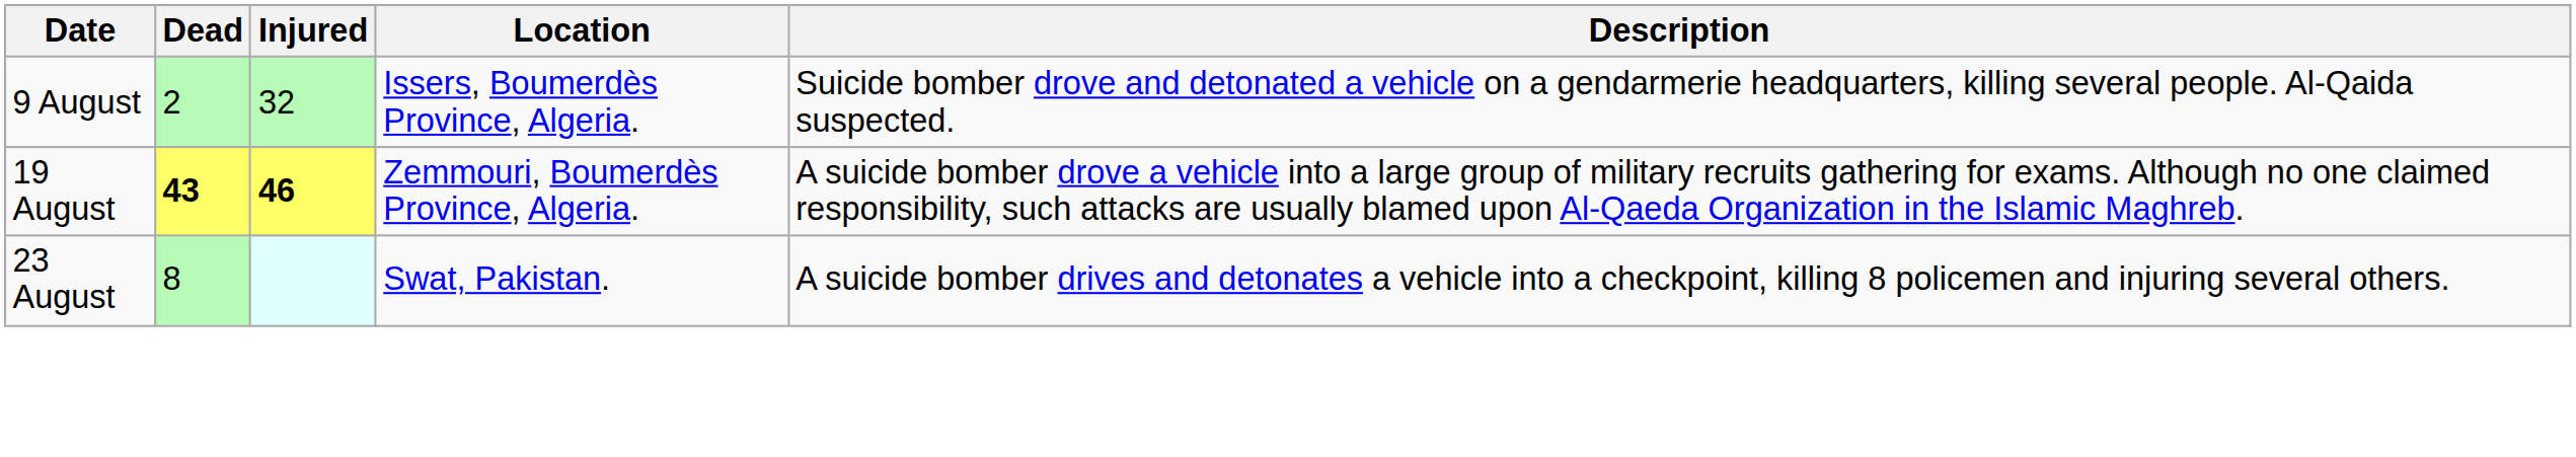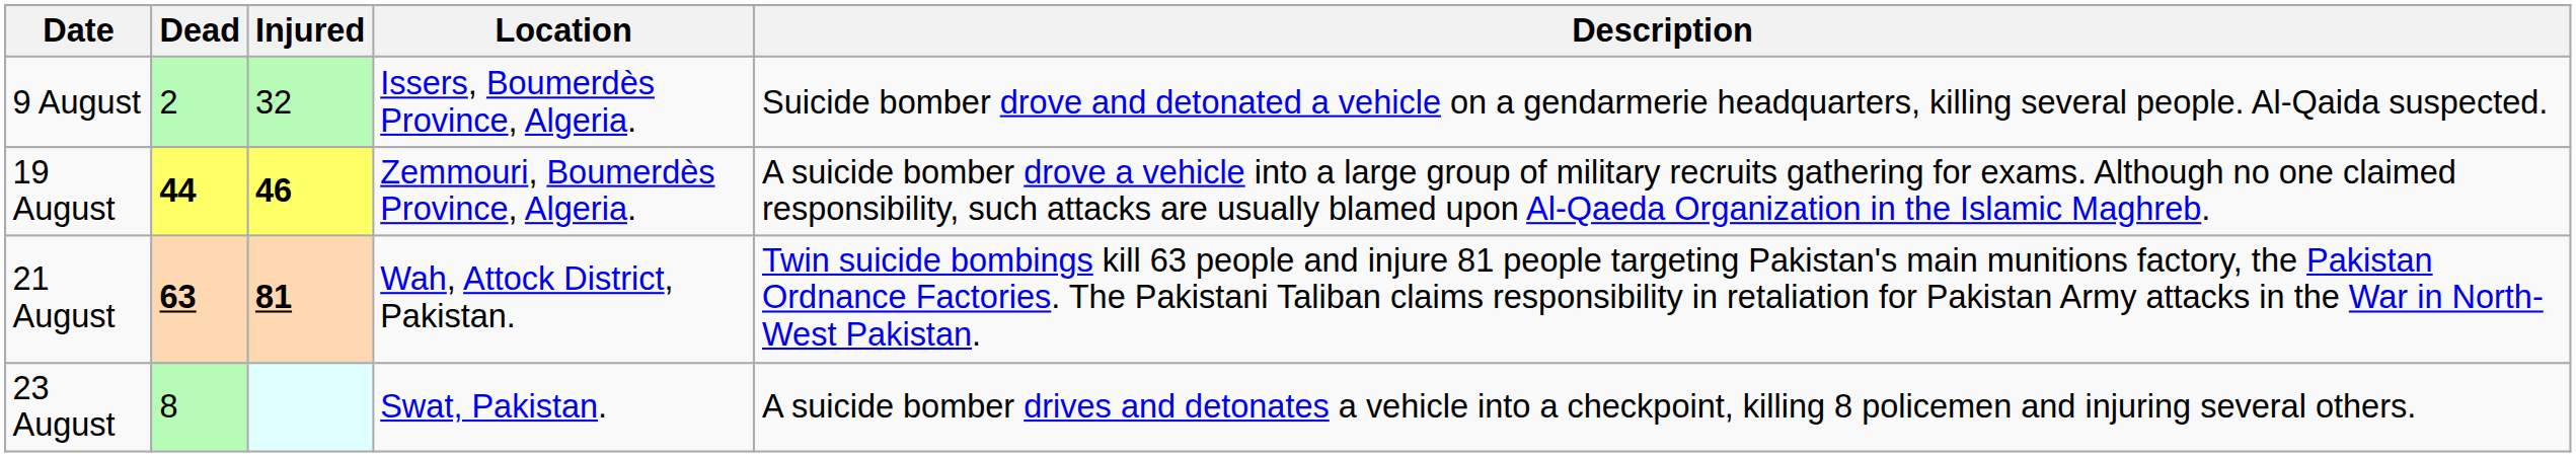19 August | Dead: 43 -> 44
+ row: 21 August | 63 | 81 | Wah, Attock District, Pakistan. | Twin suicide bombings kill 63 people and injure 81 people targeting Pakistan's main munitions factory, the Pakistan Ordnance Factories. The Pakistani Taliban claims responsibility in retaliation for Pakistan Army attacks in the War in North-West Pakistan.
